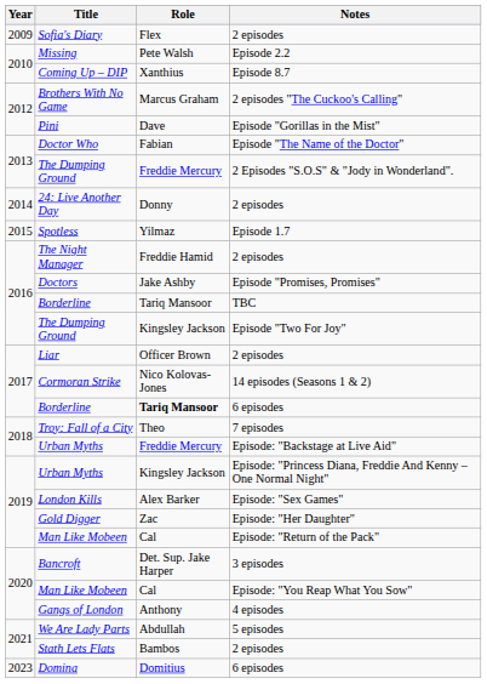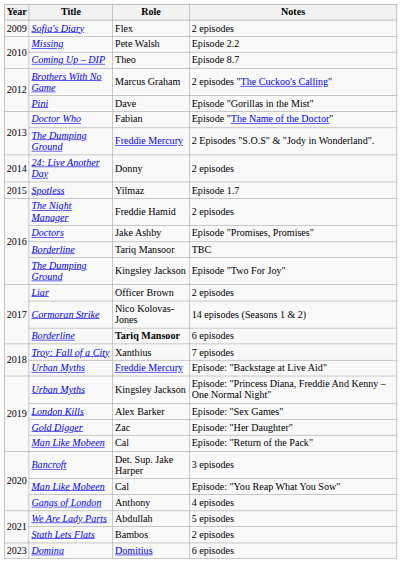Coming Up – DIP | Role: Xanthius -> Theo
Troy: Fall of a City | Role: Theo -> Xanthius
